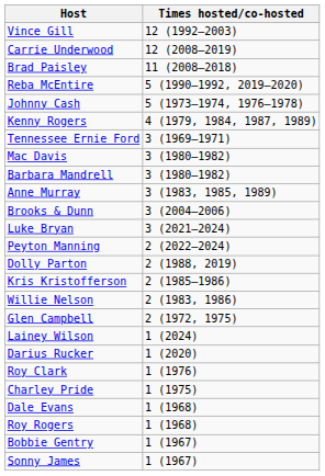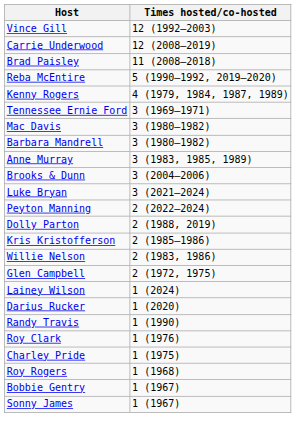- row: Johnny Cash | 5 (1973–1974, 1976–1978)
+ row: Randy Travis | 1 (1990)
- row: Dale Evans | 1 (1968)
